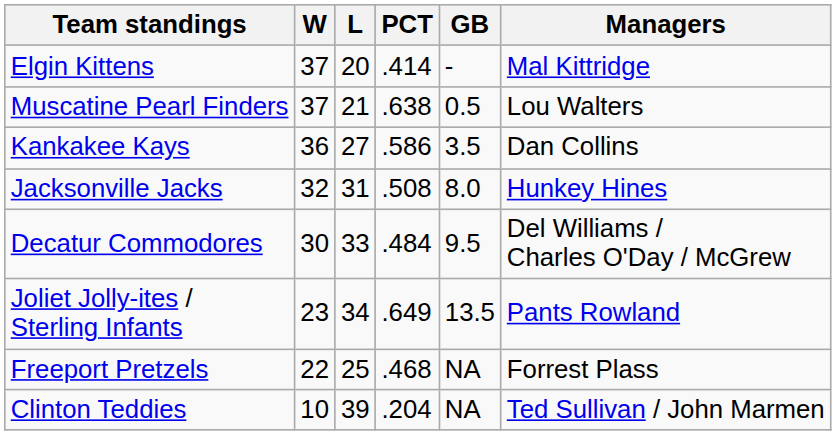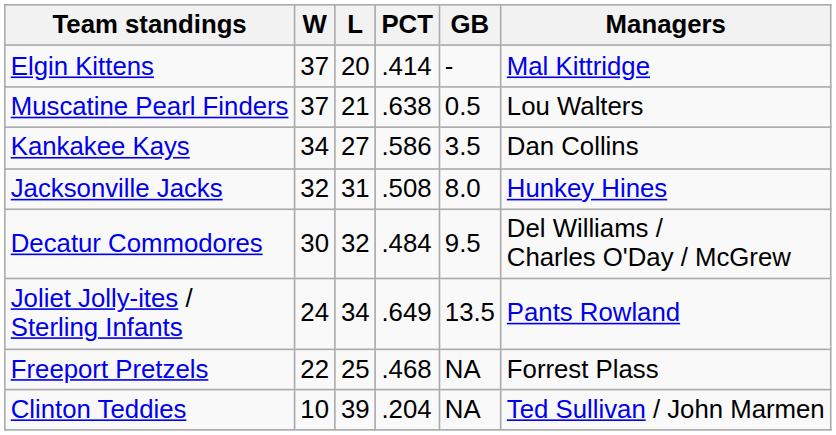Kankakee Kays | W: 36 -> 34
Decatur Commodores | L: 33 -> 32
Joliet Jolly-ites / Sterling Infants | W: 23 -> 24
